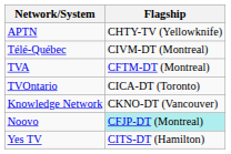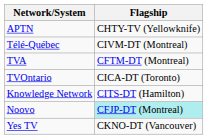Knowledge Network | Flagship: CKNO-DT (Vancouver) -> CITS-DT (Hamilton)
Yes TV | Flagship: CITS-DT (Hamilton) -> CKNO-DT (Vancouver)
